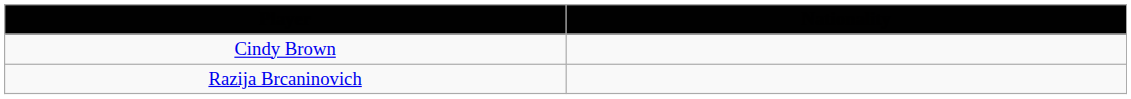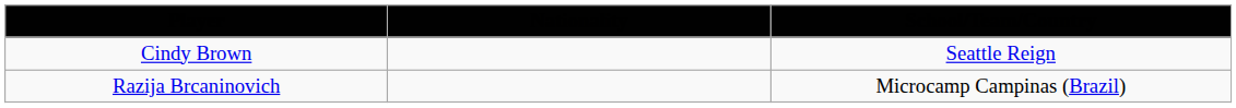+ column: School/Team/Country | Seattle Reign | Microcamp Campinas (Brazil)
